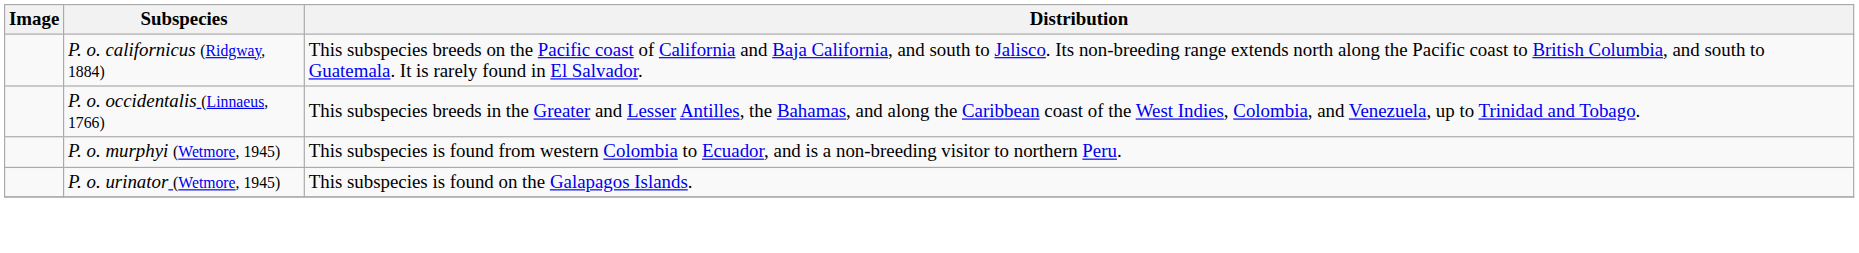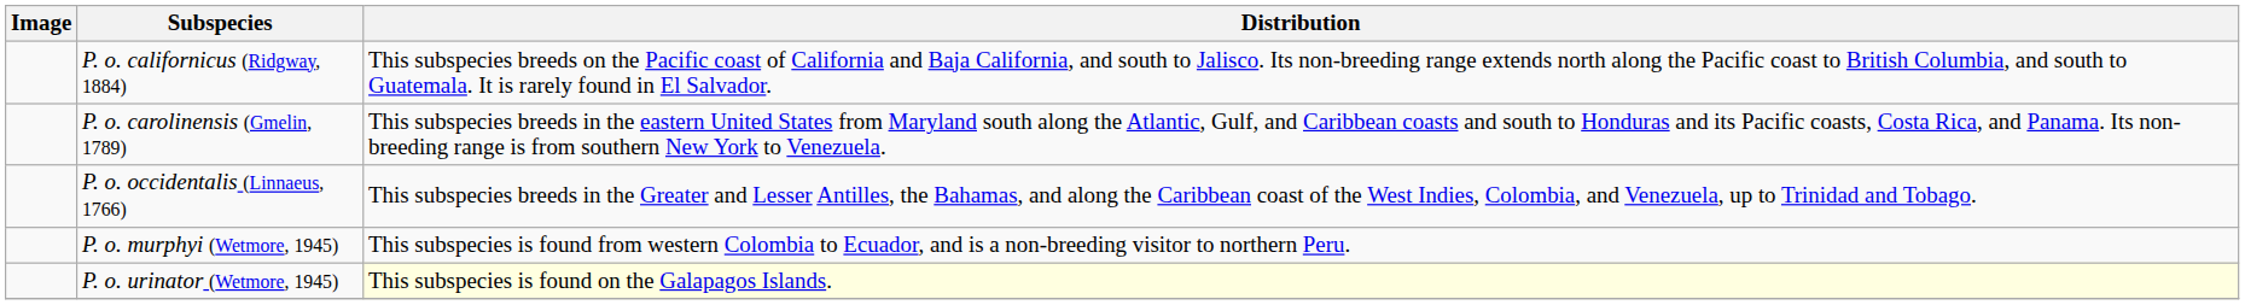+ row: P. o. carolinensis (Gmelin, 1789) | This subspecies breeds in the eastern United States from Maryland south along the Atlantic, Gulf, and Caribbean coasts and south to Honduras and its Pacific coasts, Costa Rica, and Panama. Its non-breeding range is from southern New York to Venezuela.
P. o. urinator (Wetmore, 1945) | Distribution: no background -> lightyellow background
